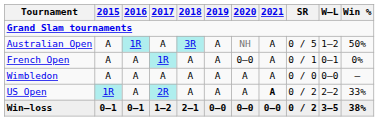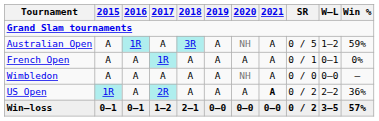Australian Open | Win %: 50% -> 59%
French Open | 2020: 0–0 -> A
Wimbledon | 2020: A -> NH
US Open | Win %: 33% -> 36%
Win–loss | Win %: 38% -> 57%
